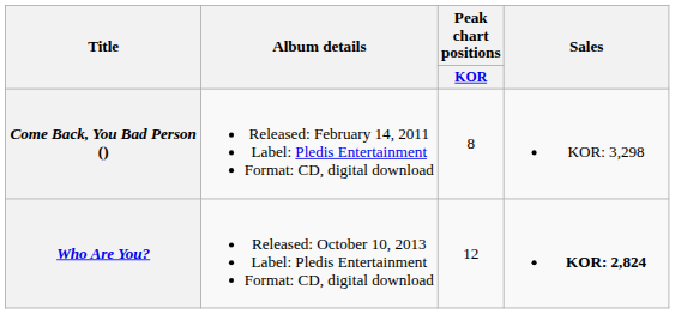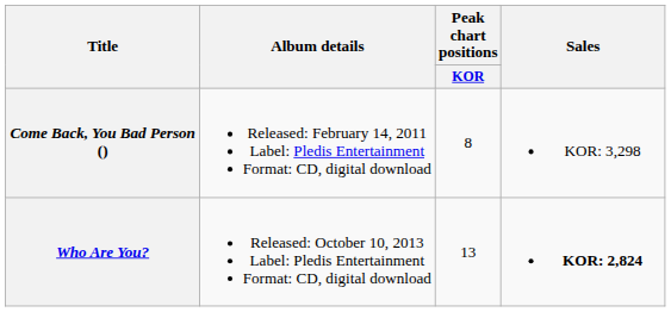Who Are You? | Peak chart positions / KOR: 12 -> 13
